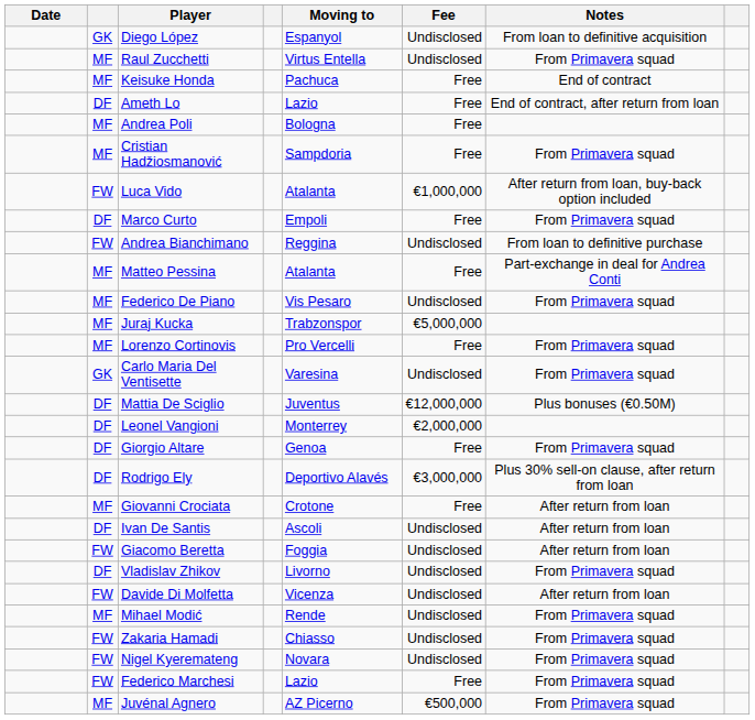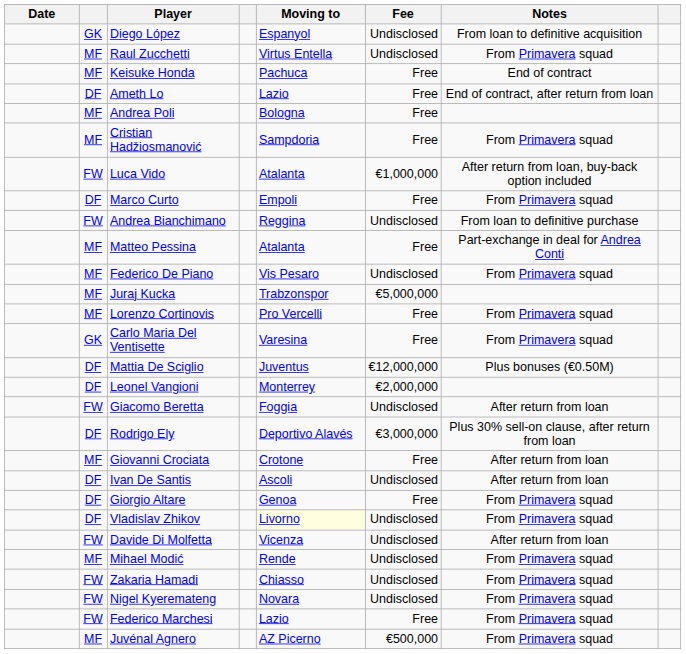Carlo Maria Del Ventisette | Fee: Undisclosed -> Free
rows swapped: Giacomo Beretta <-> Giorgio Altare
Vladislav Zhikov | Moving to: no background -> lightyellow background
